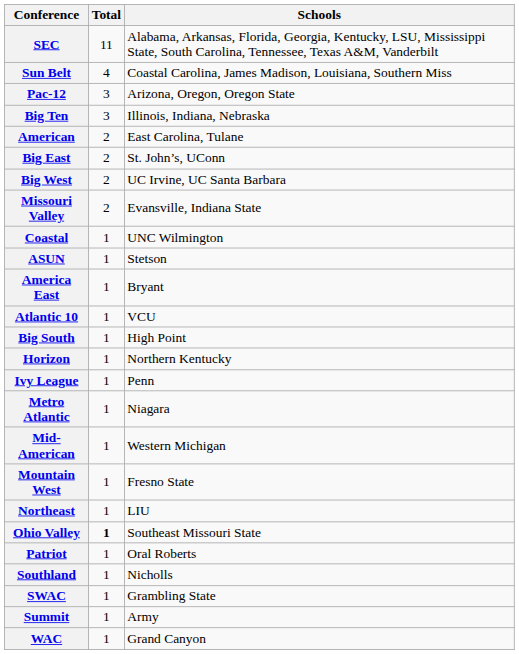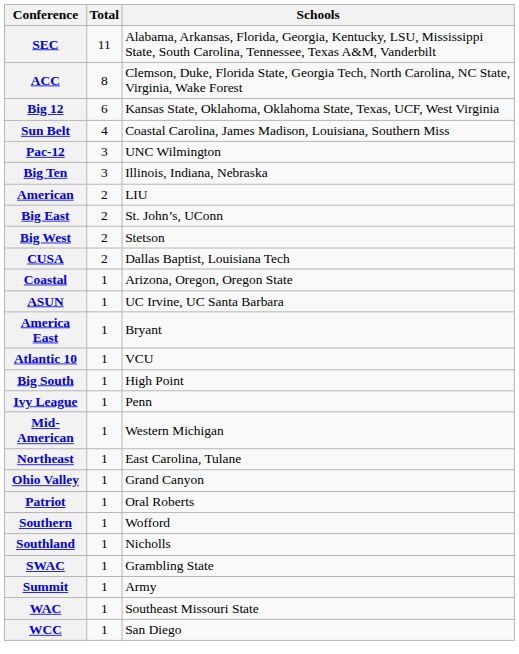+ row: ACC | 8 | Clemson, Duke, Florida State, Georgia Tech, North Carolina, NC State, Virginia, Wake Forest
+ row: Big 12 | 6 | Kansas State, Oklahoma, Oklahoma State, Texas, UCF, West Virginia
Pac-12 | Schools: Arizona, Oregon, Oregon State -> UNC Wilmington
American | Schools: East Carolina, Tulane -> LIU
Big West | Schools: UC Irvine, UC Santa Barbara -> Stetson
+ row: CUSA | 2 | Dallas Baptist, Louisiana Tech
- row: Missouri Valley | 2 | Evansville, Indiana State
Coastal | Schools: UNC Wilmington -> Arizona, Oregon, Oregon State
ASUN | Schools: Stetson -> UC Irvine, UC Santa Barbara
- row: Horizon | 1 | Northern Kentucky
- row: Metro Atlantic | 1 | Niagara
- row: Mountain West | 1 | Fresno State
Northeast | Schools: LIU -> East Carolina, Tulane
Ohio Valley | Total: bold -> normal
Ohio Valley | Schools: Southeast Missouri State -> Grand Canyon
+ row: Southern | 1 | Wofford
WAC | Schools: Grand Canyon -> Southeast Missouri State
+ row: WCC | 1 | San Diego
